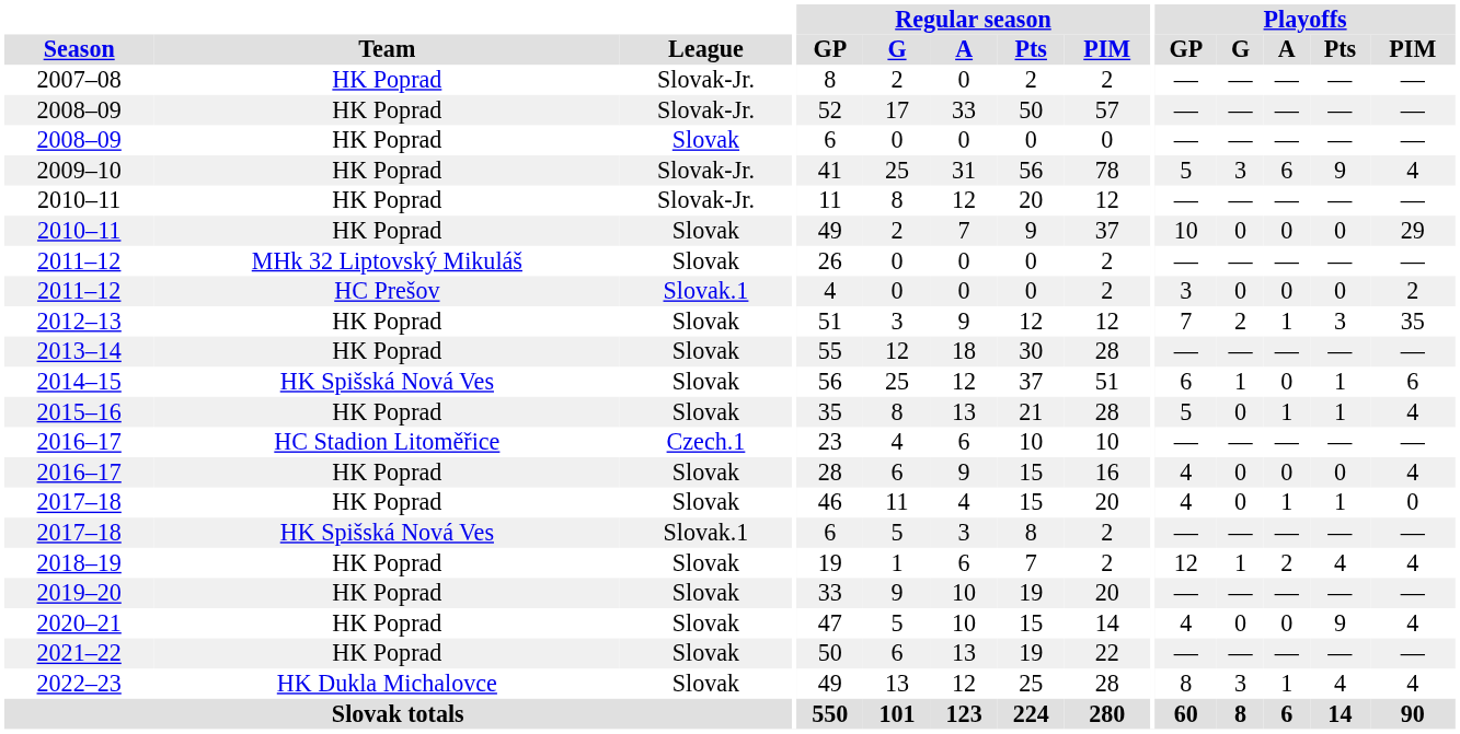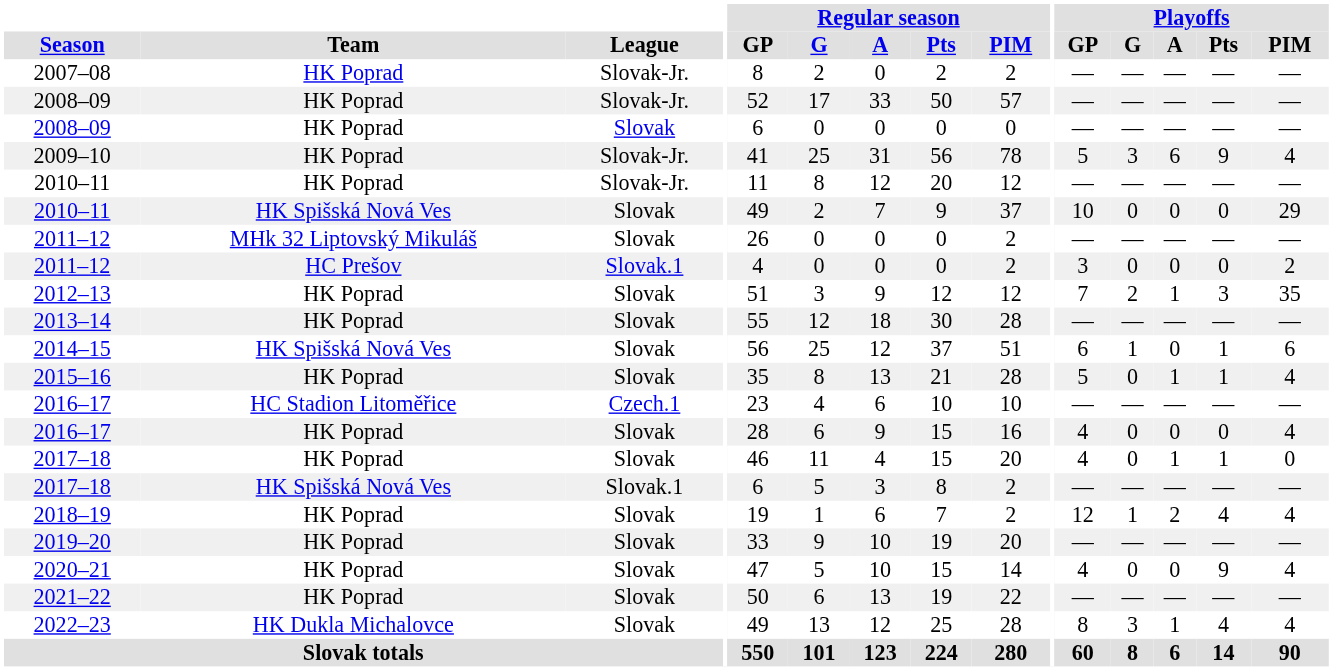2010–11 / Slovak | Team: HK Poprad -> HK Spišská Nová Ves
